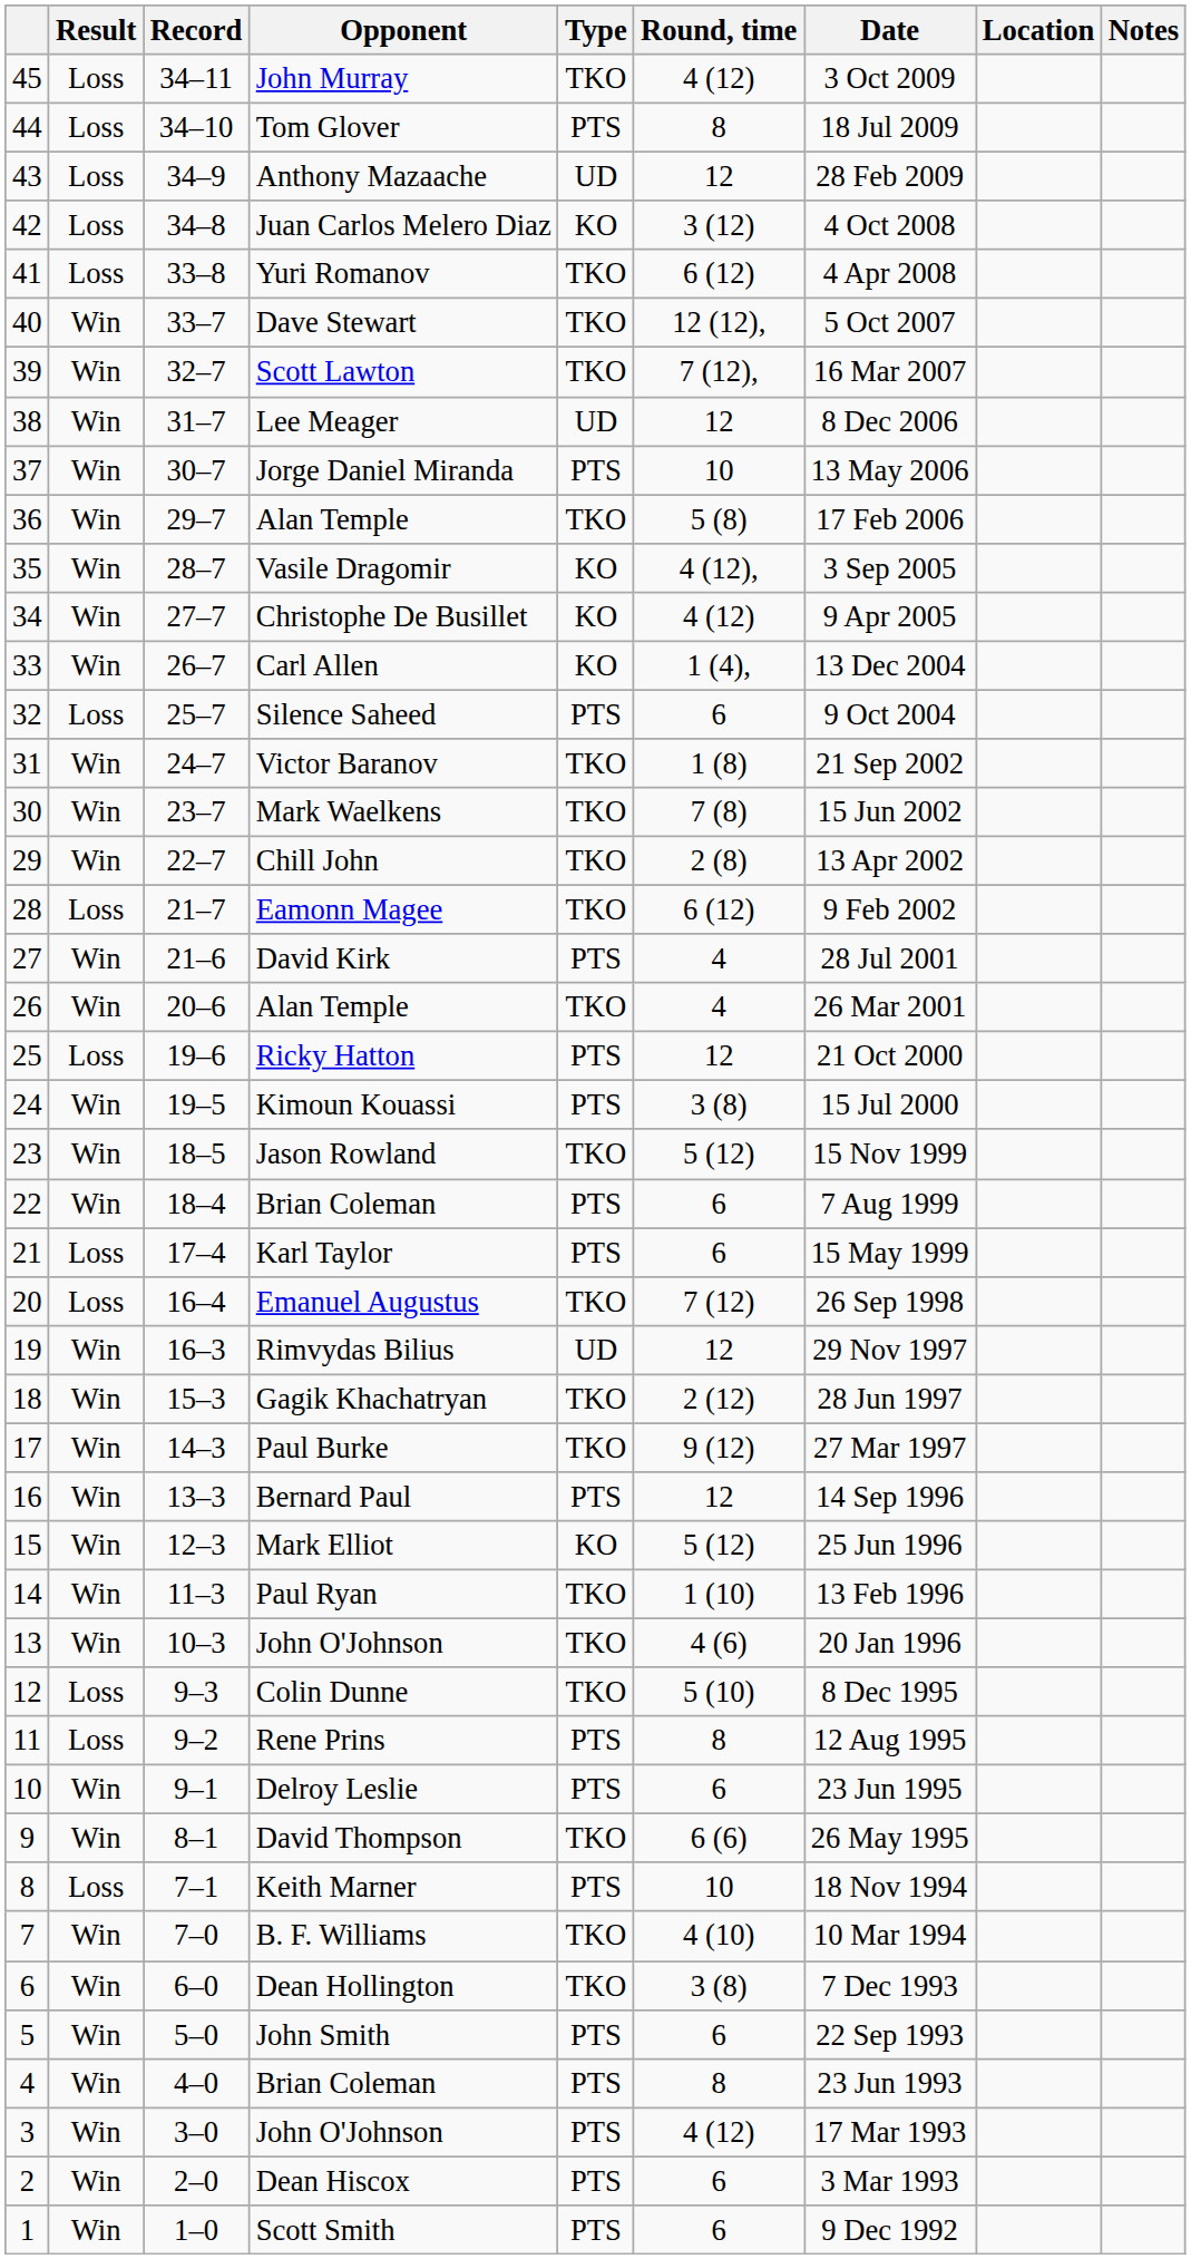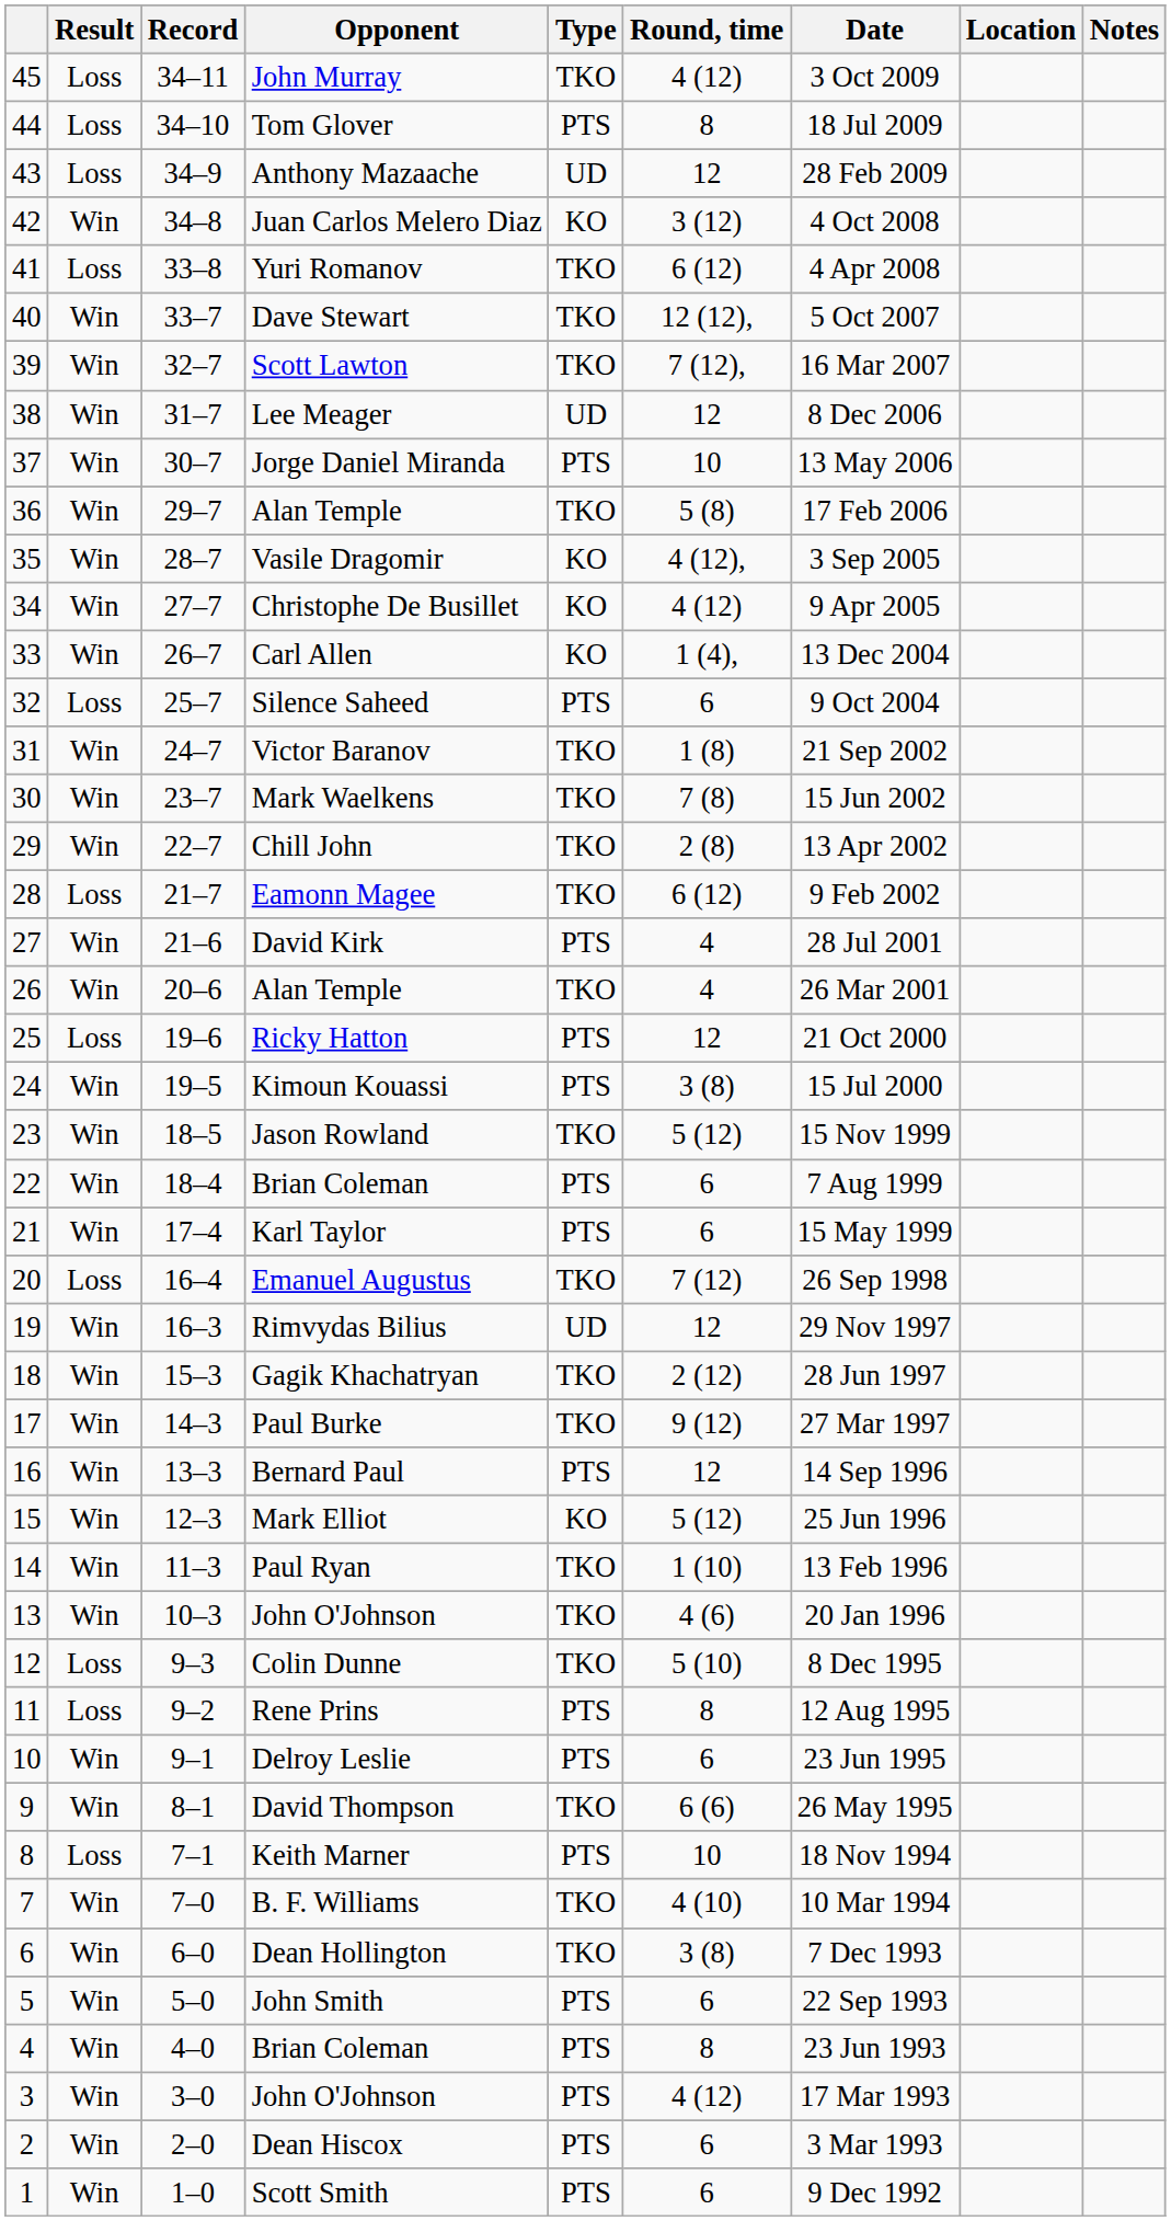Juan Carlos Melero Diaz | Result: Loss -> Win
Karl Taylor | Result: Loss -> Win
